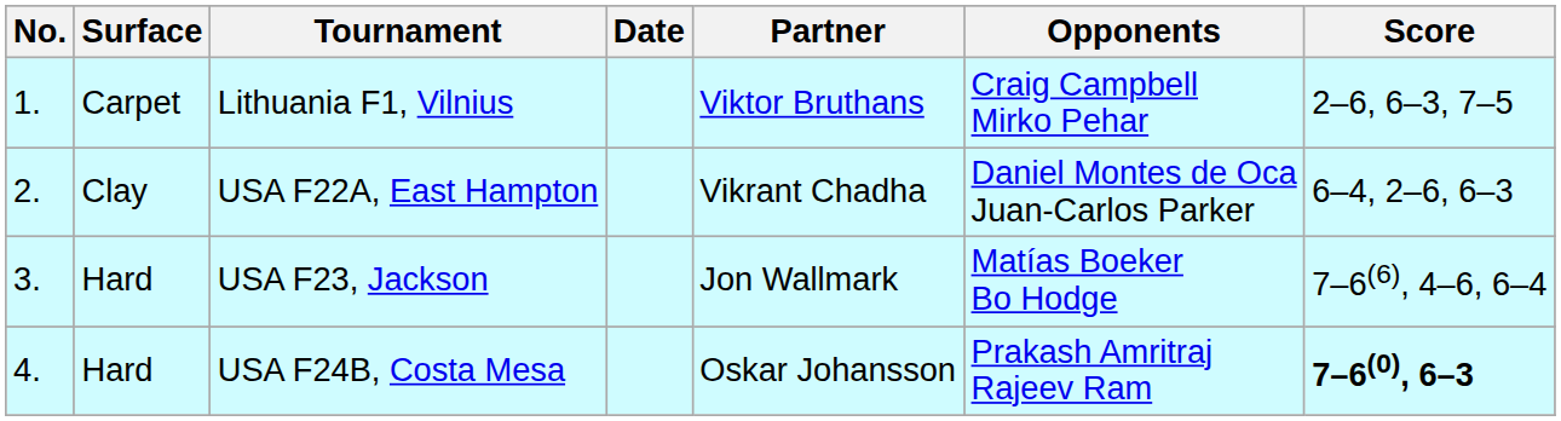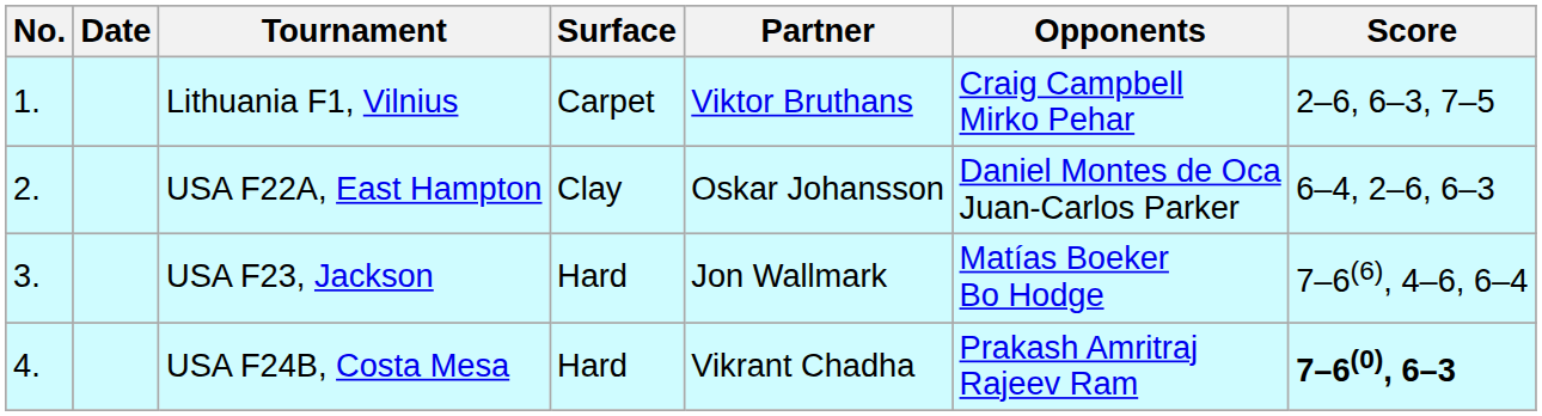columns swapped: Date <-> Surface
USA F22A, East Hampton | Partner: Vikrant Chadha -> Oskar Johansson
USA F24B, Costa Mesa | Partner: Oskar Johansson -> Vikrant Chadha
